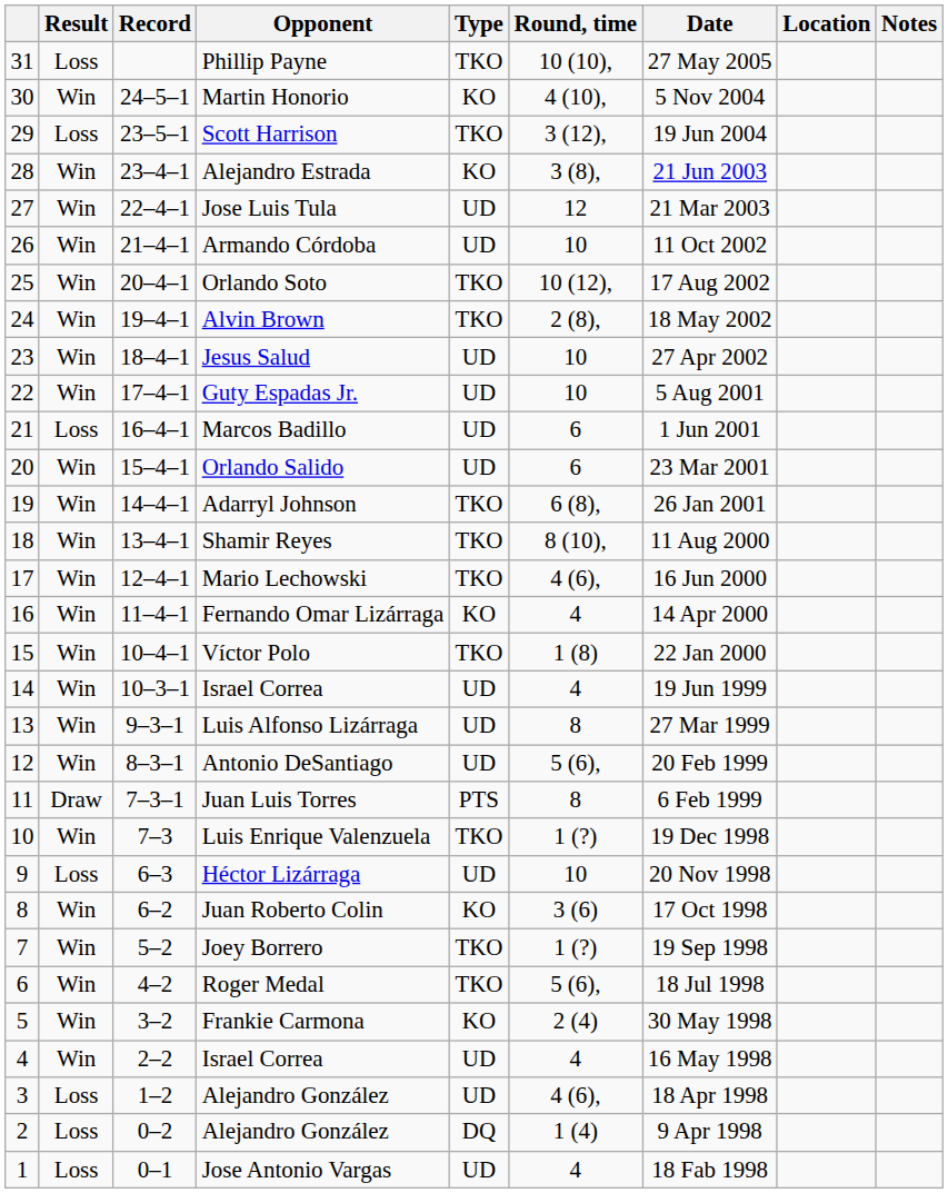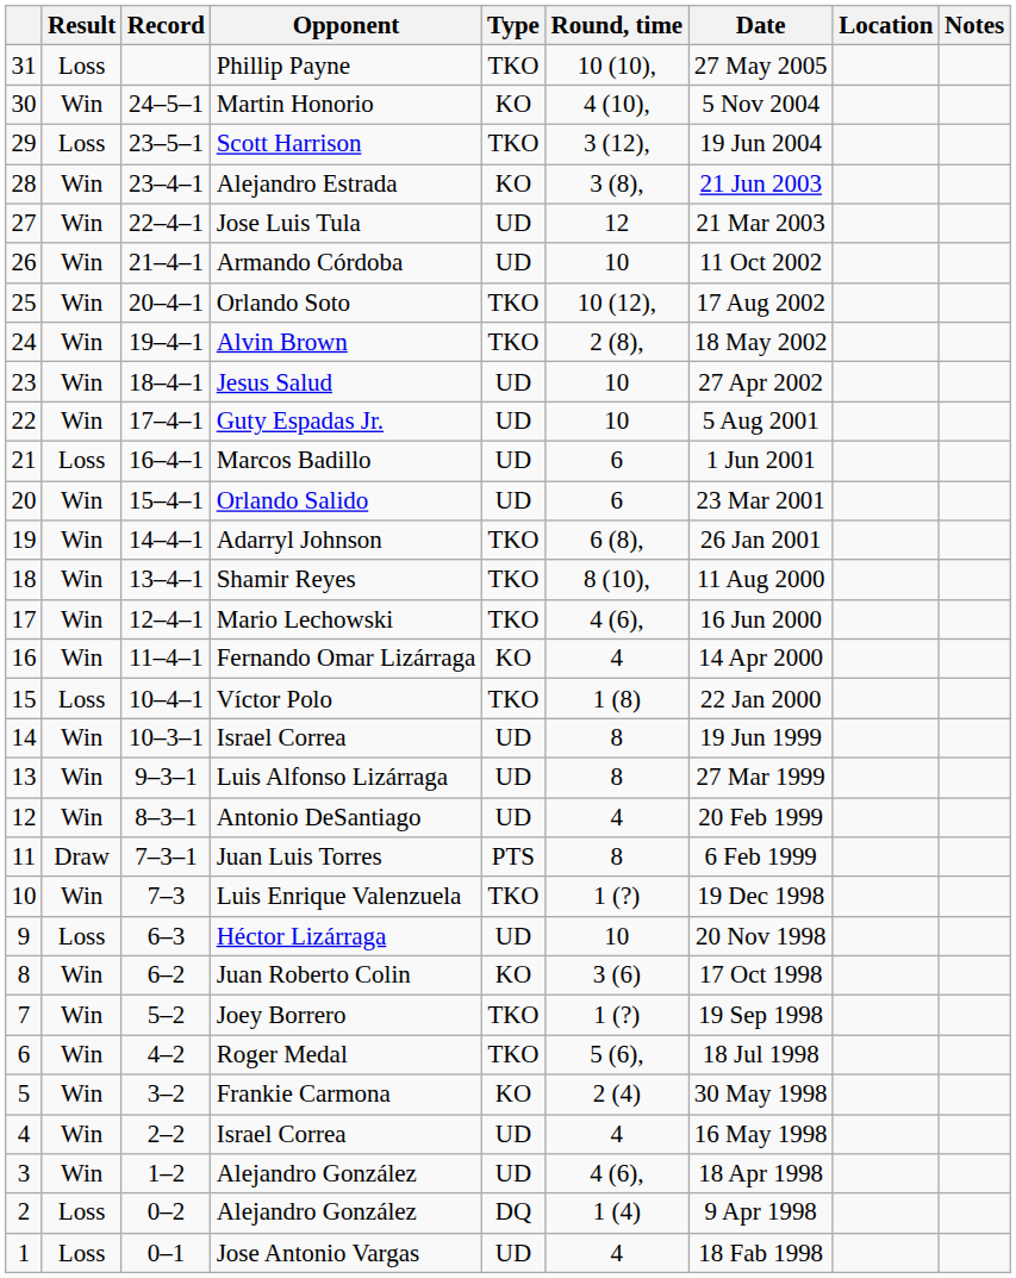Víctor Polo | Result: Win -> Loss
14 / Israel Correa | Round, time: 4 -> 8
Antonio DeSantiago | Round, time: 5 (6), -> 4
3 / Alejandro González | Result: Loss -> Win
